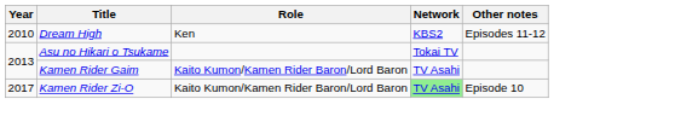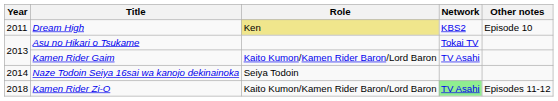Dream High | Year: 2010 -> 2011
Dream High | Role: no background -> khaki background
Dream High | Other notes: Episodes 11-12 -> Episode 10
+ row: 2014 | Naze Todoin Seiya 16sai wa kanojo dekinainoka | Seiya Todoin
Kamen Rider Zi-O | Year: 2017 -> 2018
Kamen Rider Zi-O | Other notes: Episode 10 -> Episodes 11-12
